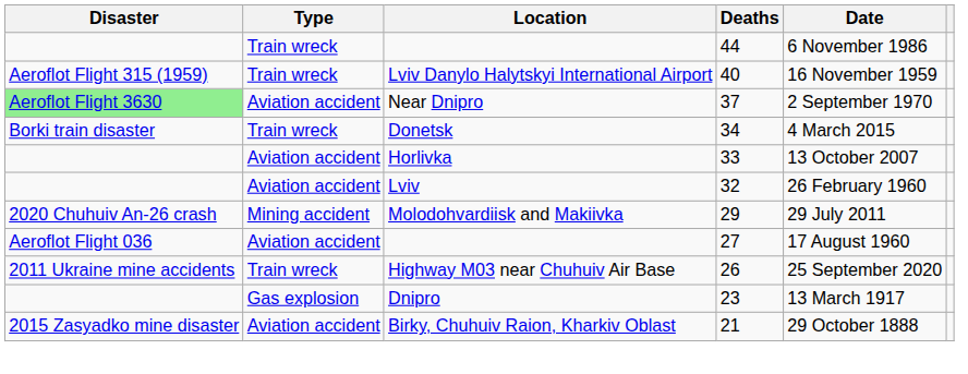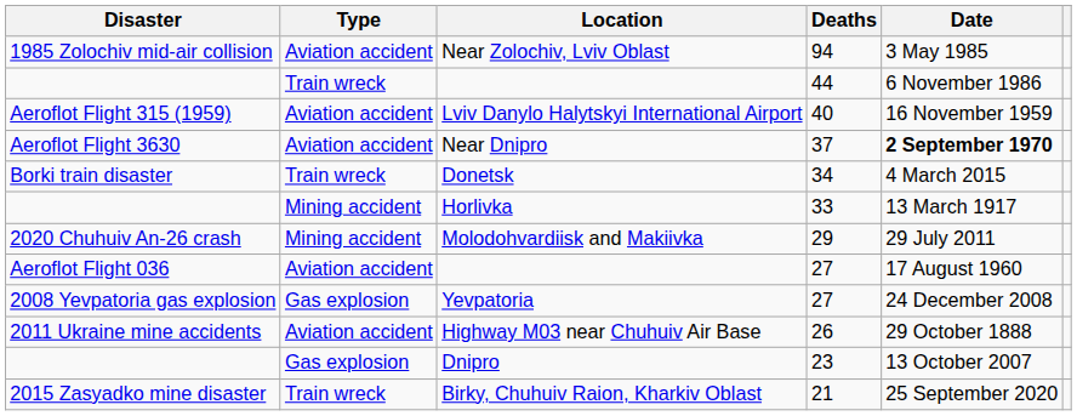+ row: 1985 Zolochiv mid-air collision | Aviation accident | Near Zolochiv, Lviv Oblast | 94 | 3 May 1985
Lviv Danylo Halytskyi International Airport | Type: Train wreck -> Aviation accident
Near Dnipro | Disaster: lightgreen background -> no background
Near Dnipro | Date: normal -> bold
Horlivka | Type: Aviation accident -> Mining accident
Horlivka | Date: 13 October 2007 -> 13 March 1917
- row: Aviation accident | Lviv | 32 | 26 February 1960
+ row: 2008 Yevpatoria gas explosion | Gas explosion | Yevpatoria | 27 | 24 December 2008
Highway M03 near Chuhuiv Air Base | Type: Train wreck -> Aviation accident
Highway M03 near Chuhuiv Air Base | Date: 25 September 2020 -> 29 October 1888
Dnipro | Date: 13 March 1917 -> 13 October 2007
Birky, Chuhuiv Raion, Kharkiv Oblast | Type: Aviation accident -> Train wreck
Birky, Chuhuiv Raion, Kharkiv Oblast | Date: 29 October 1888 -> 25 September 2020
